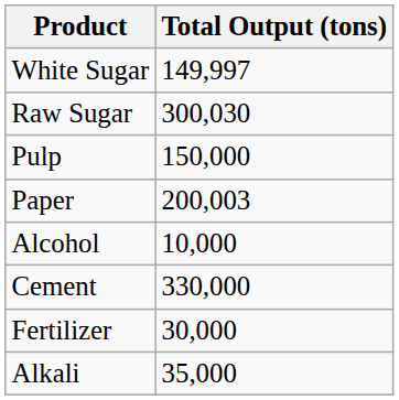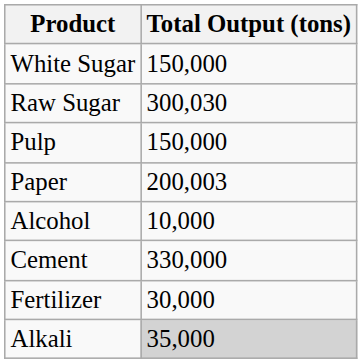White Sugar | Total Output (tons): 149,997 -> 150,000
Alkali | Total Output (tons): no background -> lightgrey background
